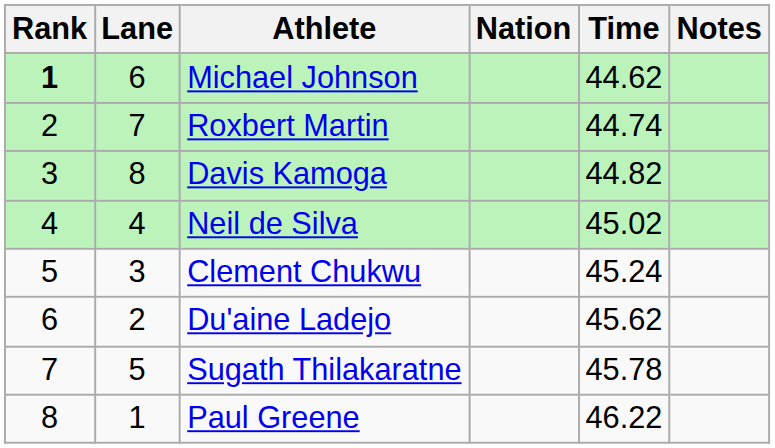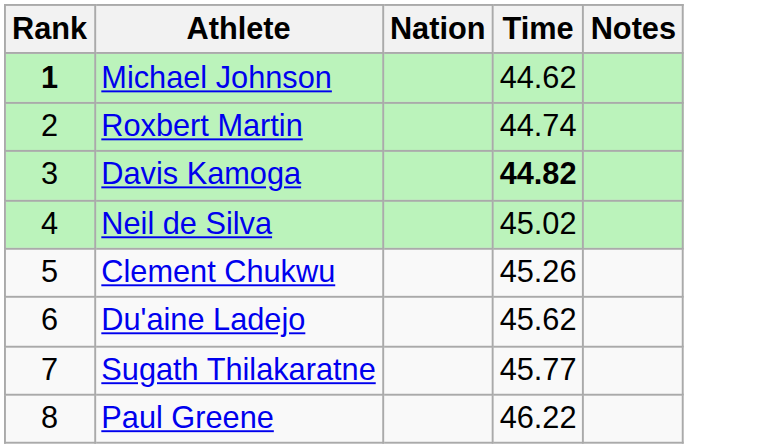- column: Lane | 6 | 7 | 8 | 4 | 3 | 2 | 5 | 1
Davis Kamoga | Time: normal -> bold
Clement Chukwu | Time: 45.24 -> 45.26
Sugath Thilakaratne | Time: 45.78 -> 45.77
